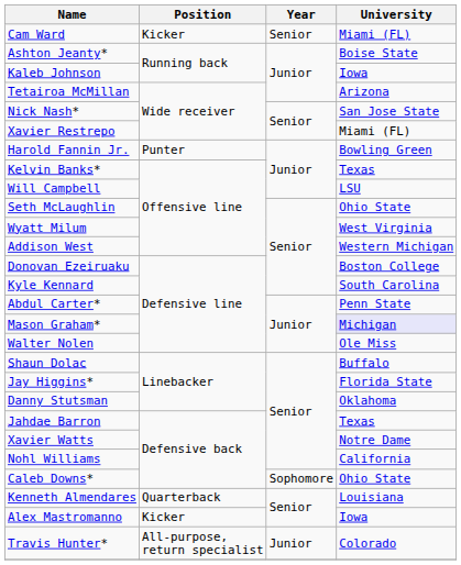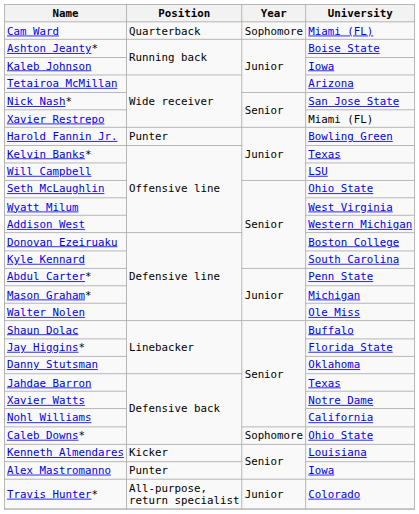Cam Ward | Position: Kicker -> Quarterback
Cam Ward | Year: Senior -> Sophomore
Mason Graham* | University: lavender background -> no background
Kenneth Almendares | Position: Quarterback -> Kicker
Alex Mastromanno | Position: Kicker -> Punter
